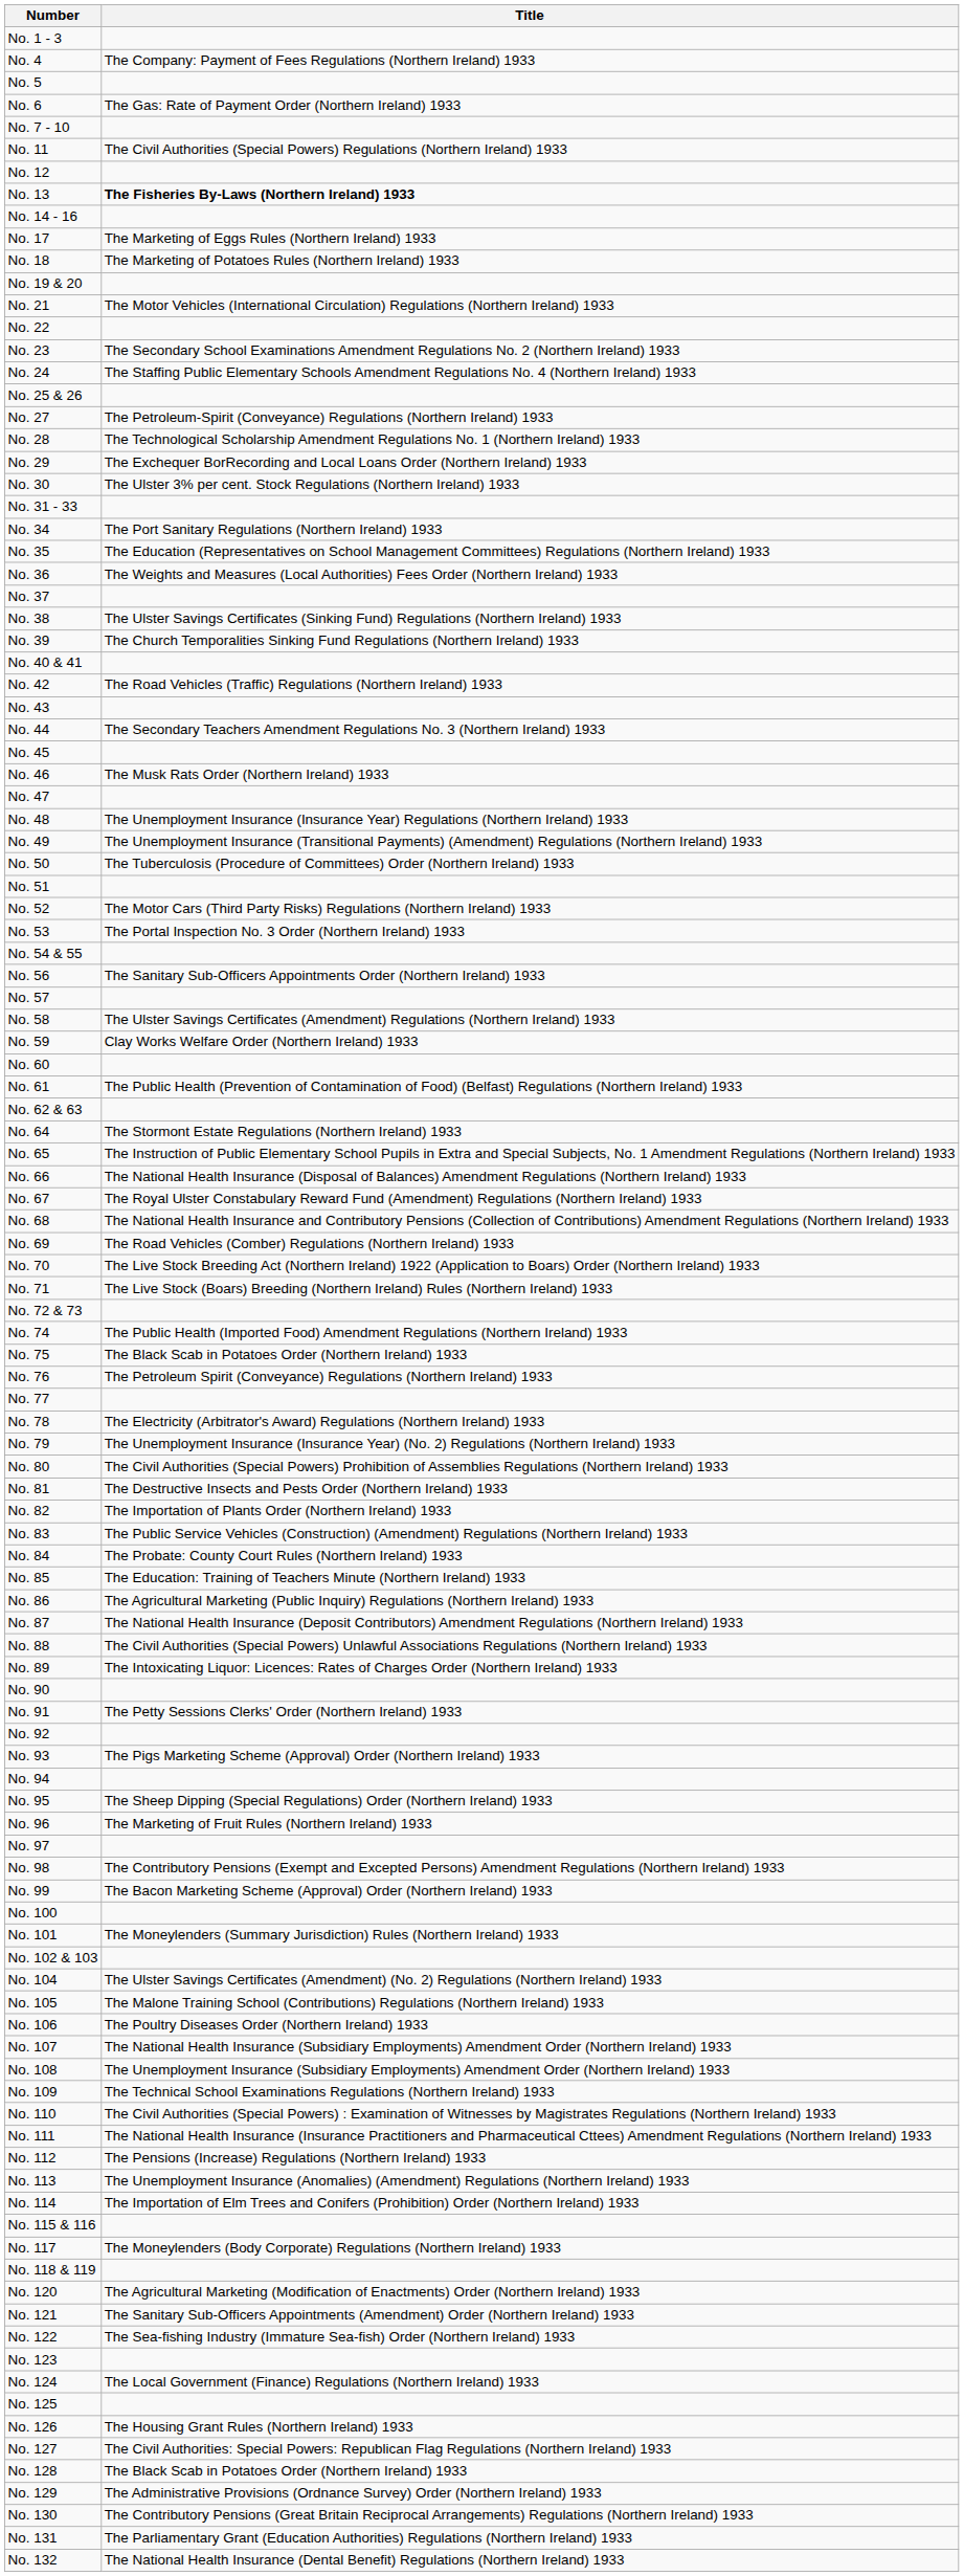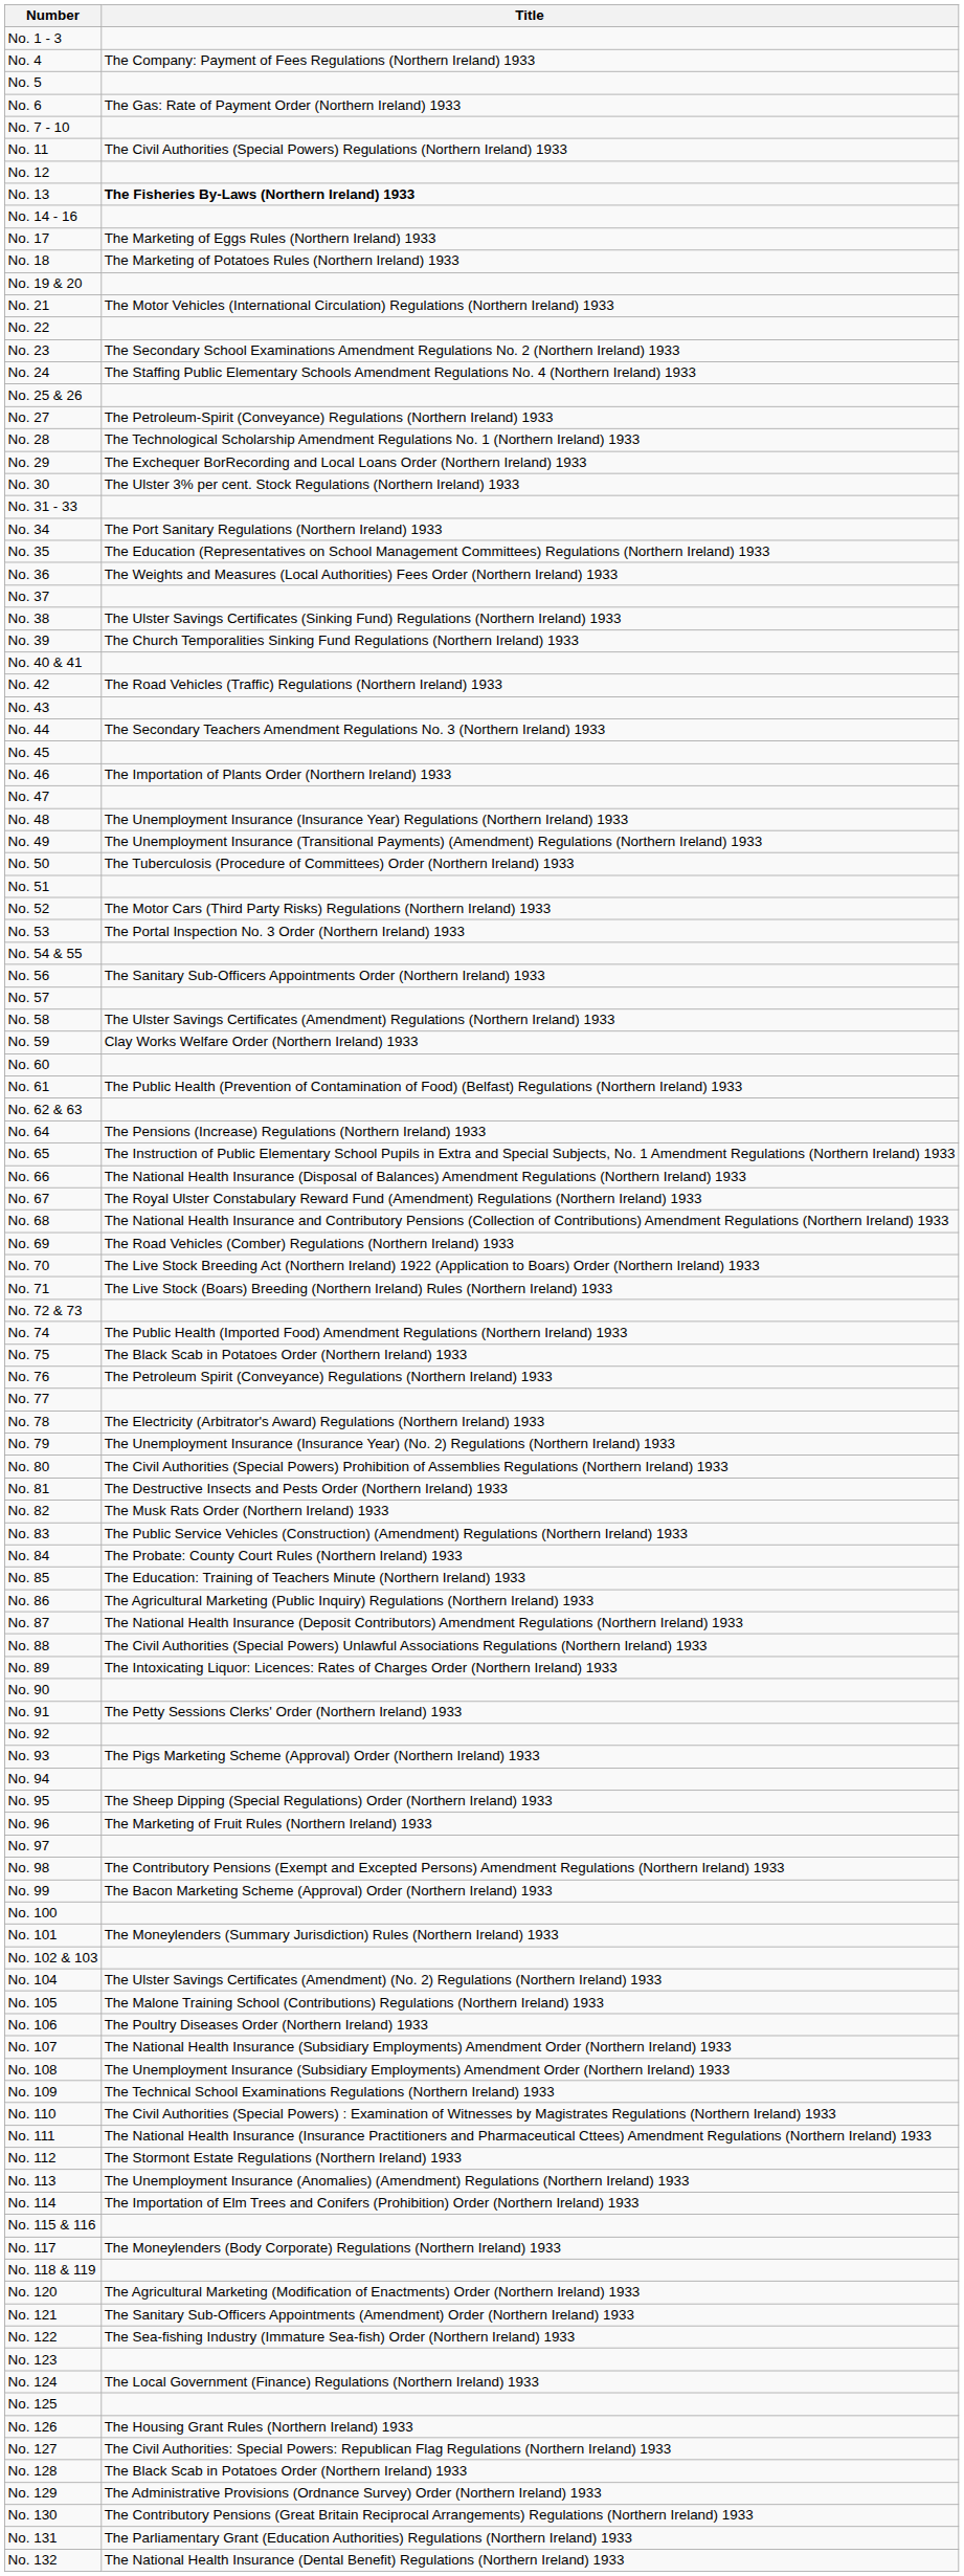No. 46 | Title: The Musk Rats Order (Northern Ireland) 1933 -> The Importation of Plants Order (Northern Ireland) 1933
No. 64 | Title: The Stormont Estate Regulations (Northern Ireland) 1933 -> The Pensions (Increase) Regulations (Northern Ireland) 1933
No. 82 | Title: The Importation of Plants Order (Northern Ireland) 1933 -> The Musk Rats Order (Northern Ireland) 1933
No. 112 | Title: The Pensions (Increase) Regulations (Northern Ireland) 1933 -> The Stormont Estate Regulations (Northern Ireland) 1933
